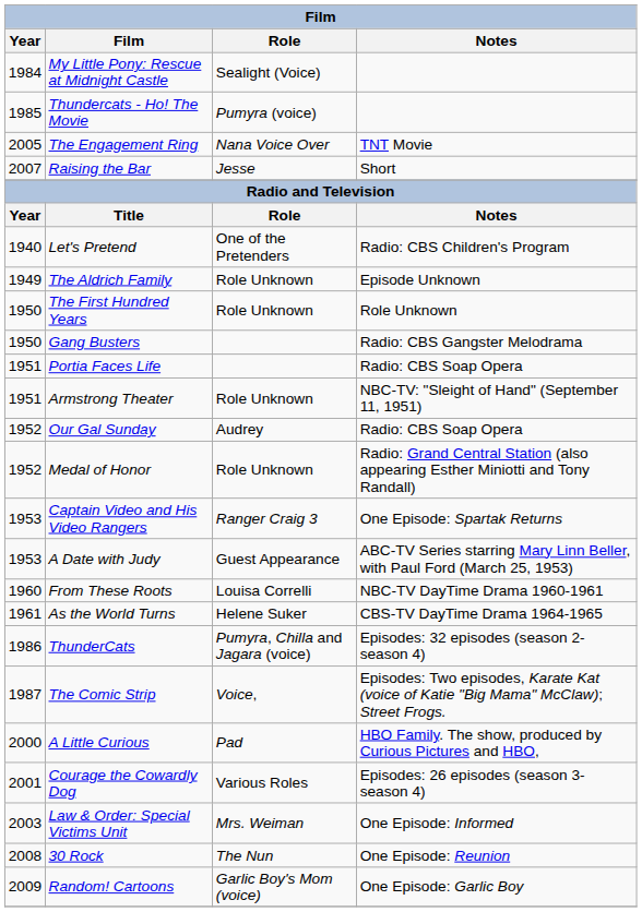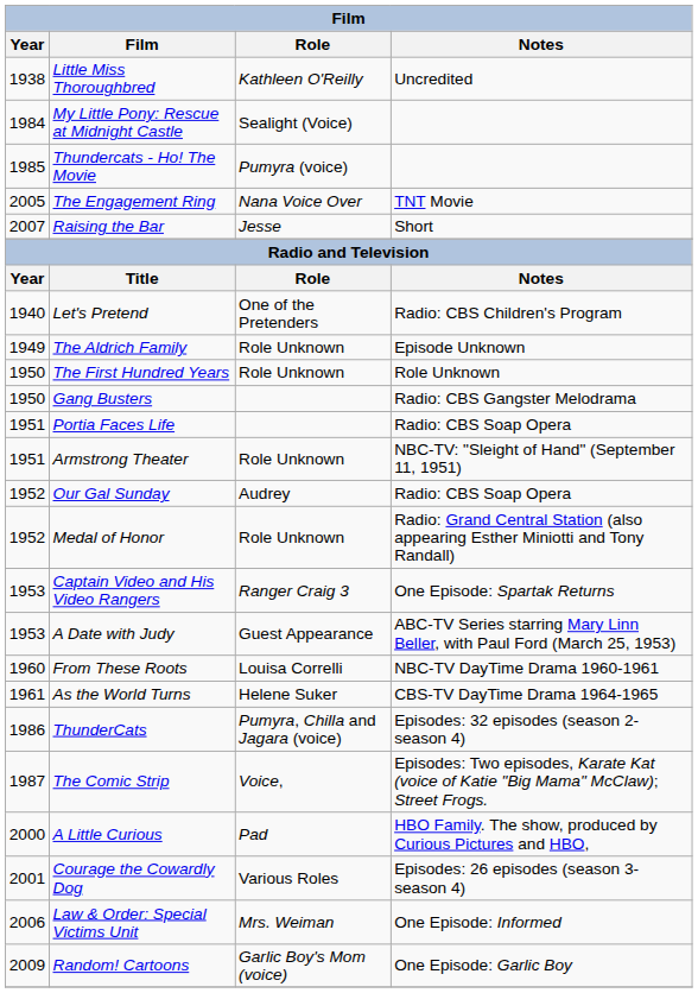+ row: 1938 | Little Miss Thoroughbred | Kathleen O'Reilly | Uncredited
Law & Order: Special Victims Unit | Year: 2003 -> 2006
- row: 2008 | 30 Rock | The Nun | One Episode: Reunion
